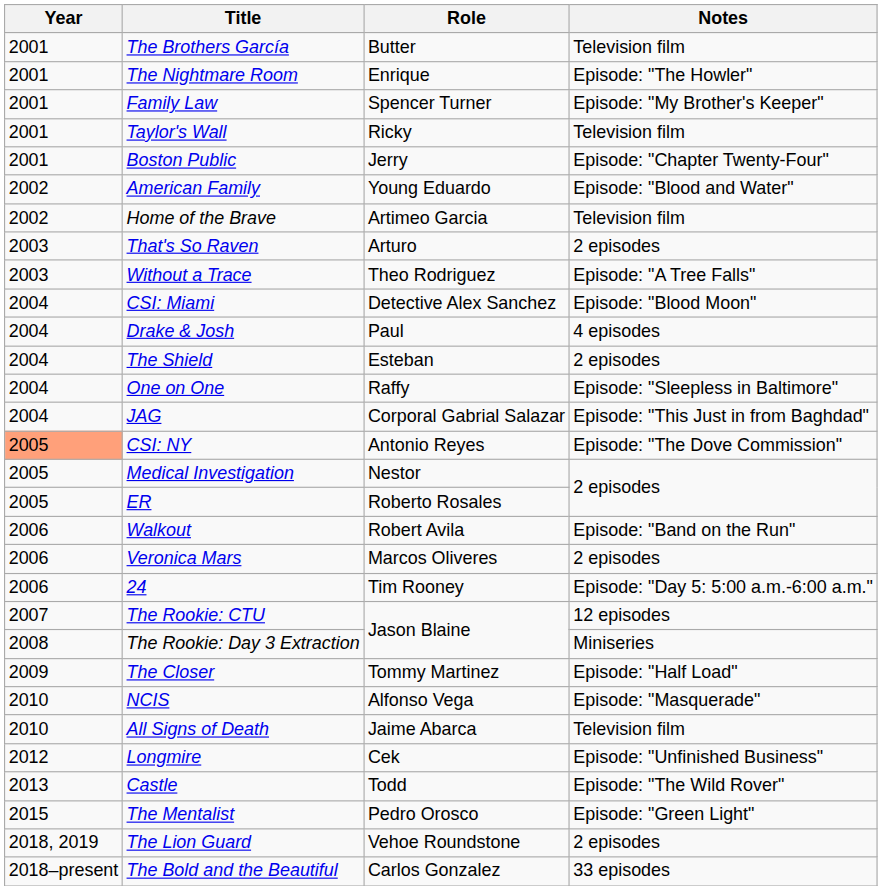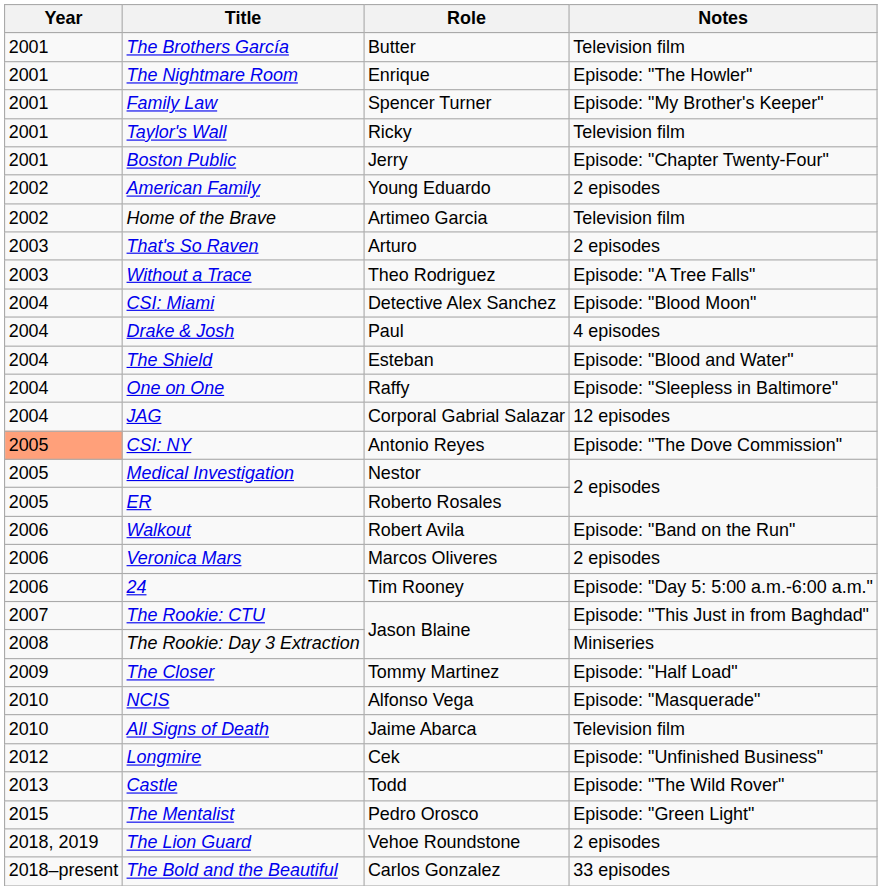American Family | Notes: Episode: "Blood and Water" -> 2 episodes
The Shield | Notes: 2 episodes -> Episode: "Blood and Water"
JAG | Notes: Episode: "This Just in from Baghdad" -> 12 episodes
The Rookie: CTU | Notes: 12 episodes -> Episode: "This Just in from Baghdad"
